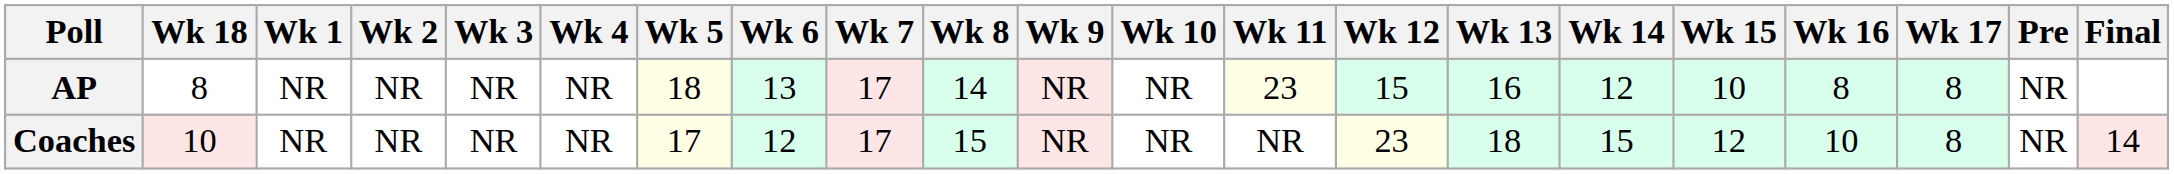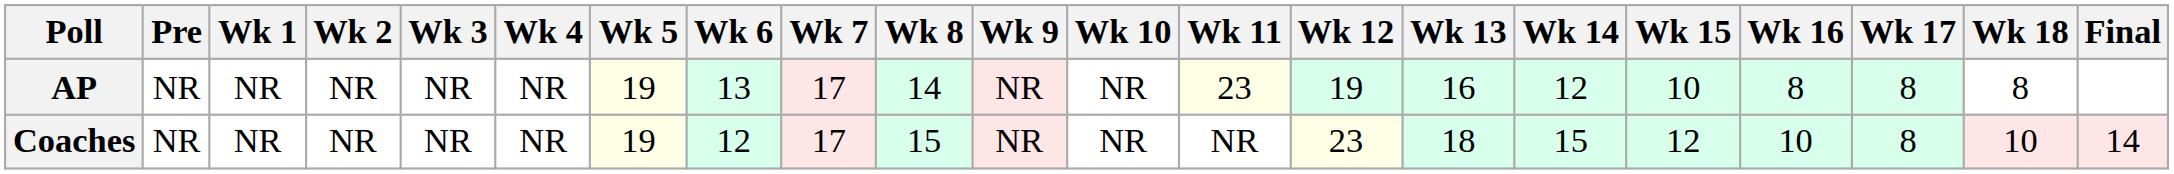columns swapped: Pre <-> Wk 18
AP | Wk 5: 18 -> 19
AP | Wk 12: 15 -> 19
Coaches | Wk 5: 17 -> 19
